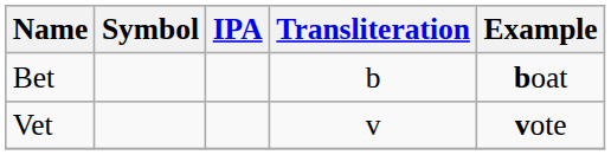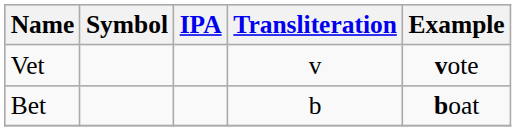rows swapped: Vet <-> Bet
